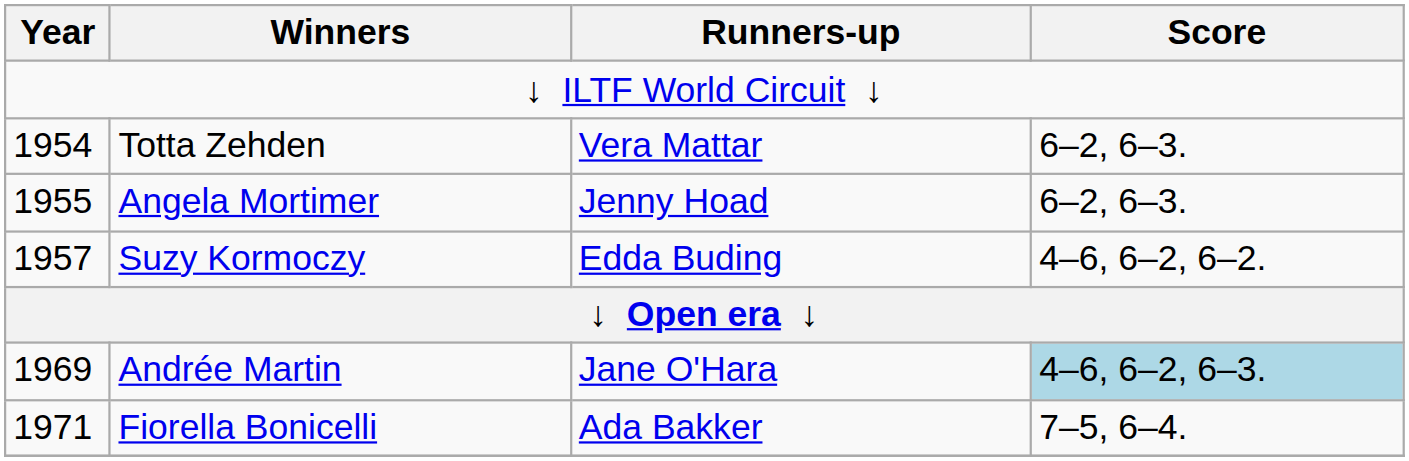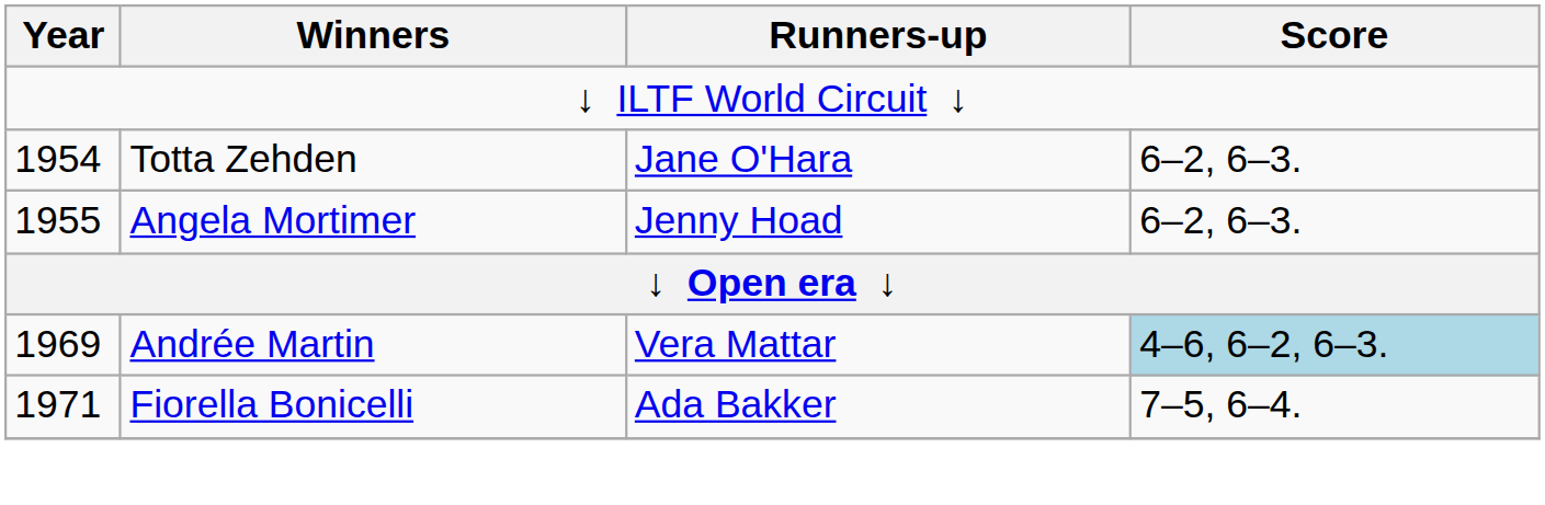Totta Zehden | Runners-up: Vera Mattar -> Jane O'Hara
- row: 1957 | Suzy Kormoczy | Edda Buding | 4–6, 6–2, 6–2.
Andrée Martin | Runners-up: Jane O'Hara -> Vera Mattar
